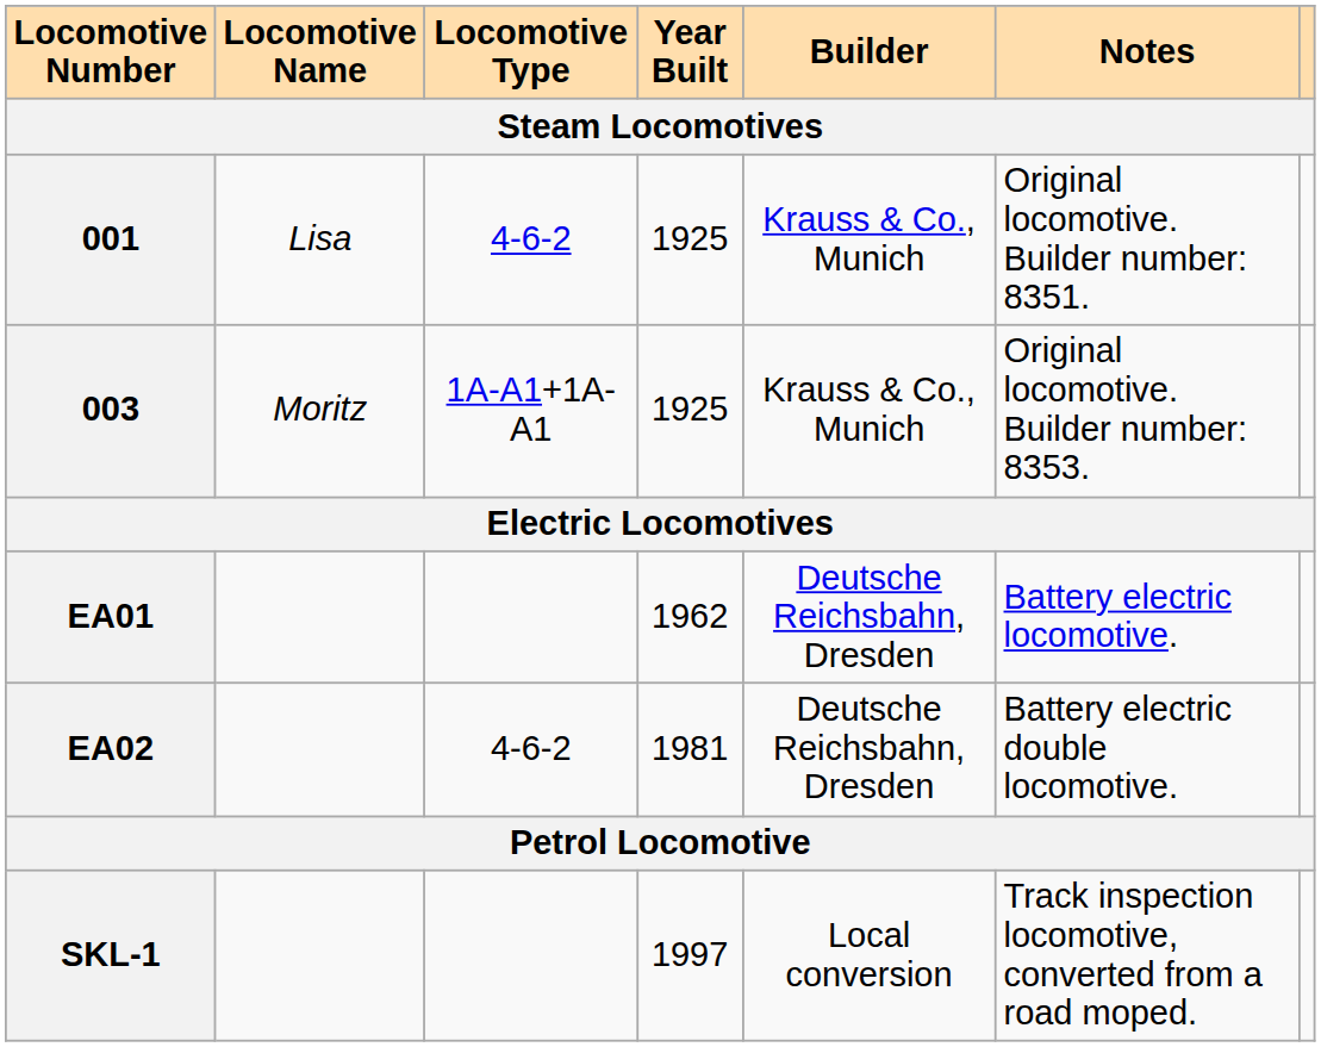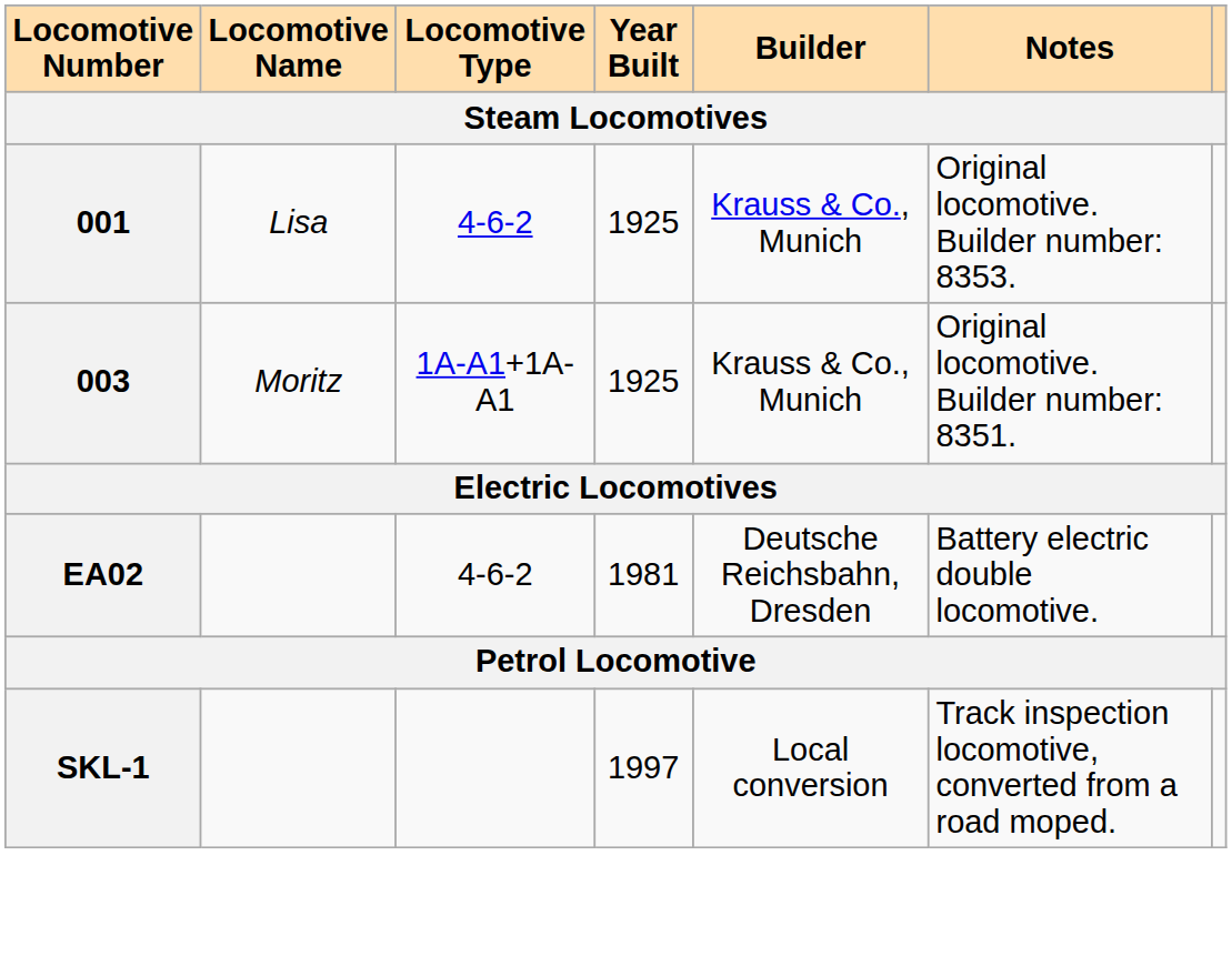001 | Notes: Original locomotive. Builder number: 8351. -> Original locomotive. Builder number: 8353.
003 | Notes: Original locomotive. Builder number: 8353. -> Original locomotive. Builder number: 8351.
- row: EA01 | 1962 | Deutsche Reichsbahn, Dresden | Battery electric locomotive.
